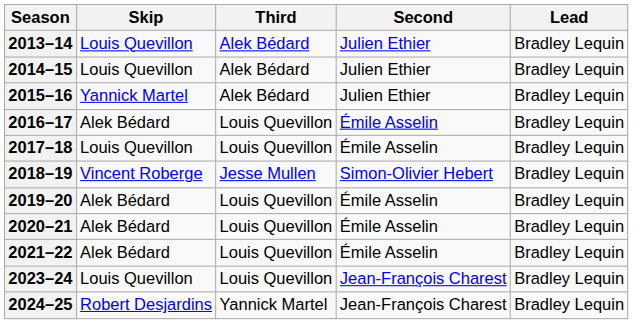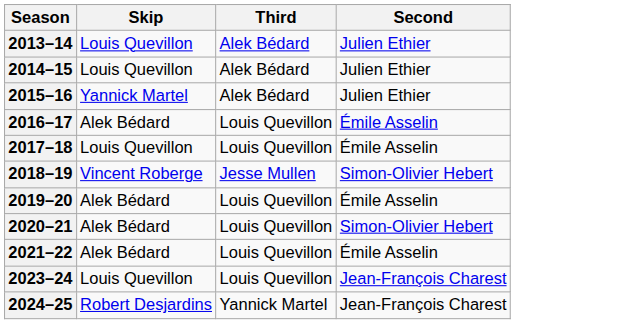- column: Lead | Bradley Lequin | Bradley Lequin | Bradley Lequin | Bradley Lequin | Bradley Lequin | Bradley Lequin | Bradley Lequin | Bradley Lequin | Bradley Lequin | Bradley Lequin | Bradley Lequin
2020–21 | Second: Émile Asselin -> Simon-Olivier Hebert
